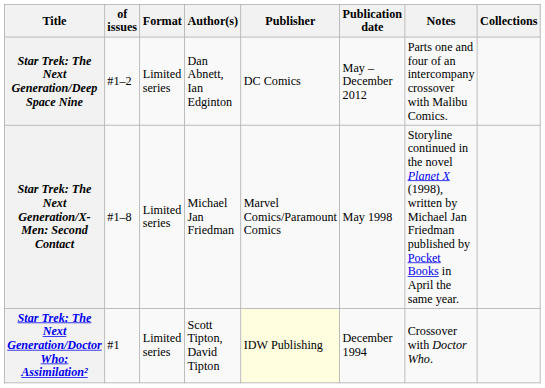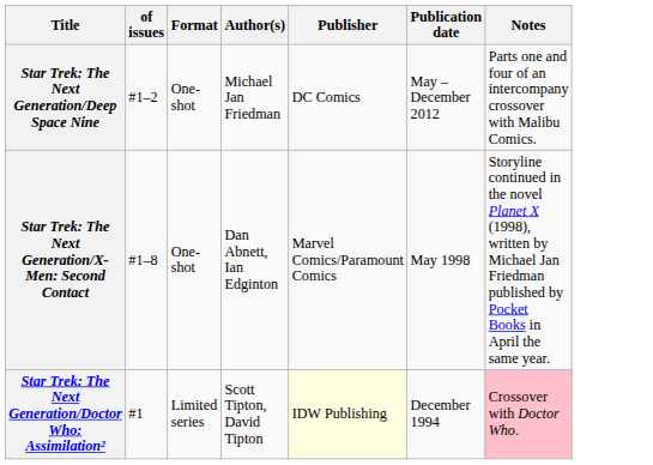- column: Collections
Star Trek: The Next Generation/Deep Space Nine | Format: Limited series -> One-shot
Star Trek: The Next Generation/Deep Space Nine | Author(s): Dan Abnett, Ian Edginton -> Michael Jan Friedman
Star Trek: The Next Generation/X-Men: Second Contact | Format: Limited series -> One-shot
Star Trek: The Next Generation/X-Men: Second Contact | Author(s): Michael Jan Friedman -> Dan Abnett, Ian Edginton
Star Trek: The Next Generation/Doctor Who: Assimilation² | Notes: no background -> pink background
